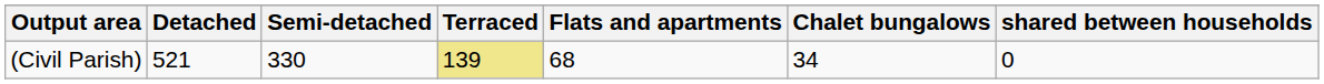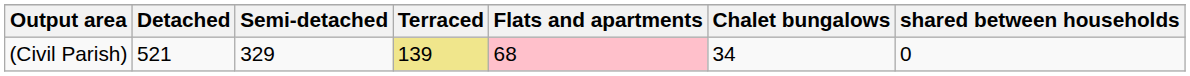(Civil Parish) | Semi-detached: 330 -> 329
(Civil Parish) | Flats and apartments: no background -> pink background
